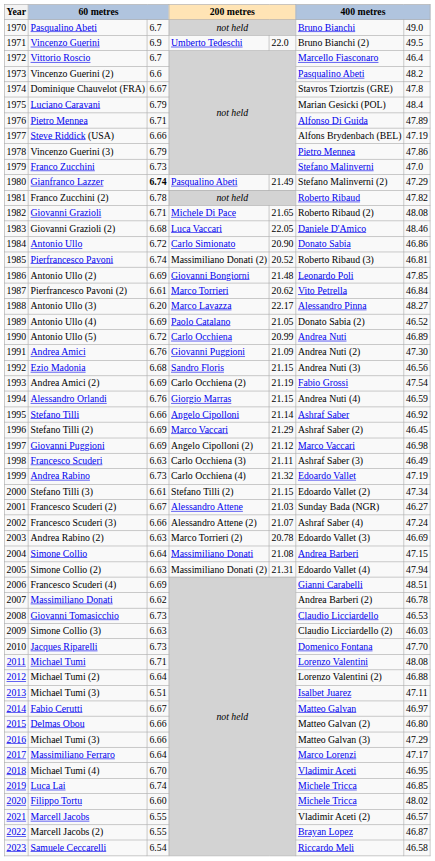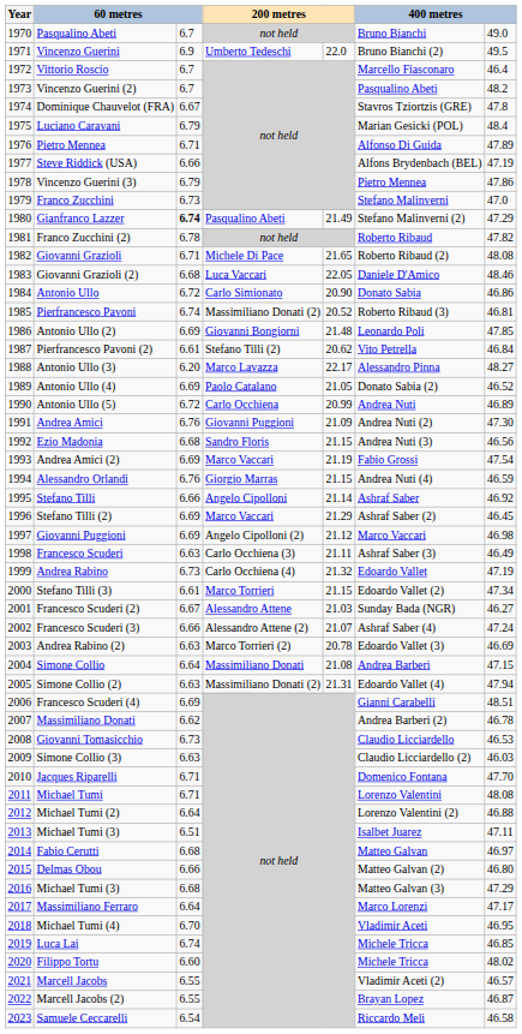Vincenzo Guerini (2) | column 3: 6.6 -> 6.7
Pierfrancesco Pavoni (2) | column 4: Marco Torrieri -> Stefano Tilli (2)
Andrea Amici (2) | column 4: Carlo Occhiena (2) -> Marco Vaccari
Stefano Tilli (3) | column 4: Stefano Tilli (2) -> Marco Torrieri
Jacques Riparelli | column 3: 6.73 -> 6.71
Fabio Cerutti | column 3: 6.67 -> 6.68
2016 / Michael Tumi (3) | column 3: 6.66 -> 6.68
